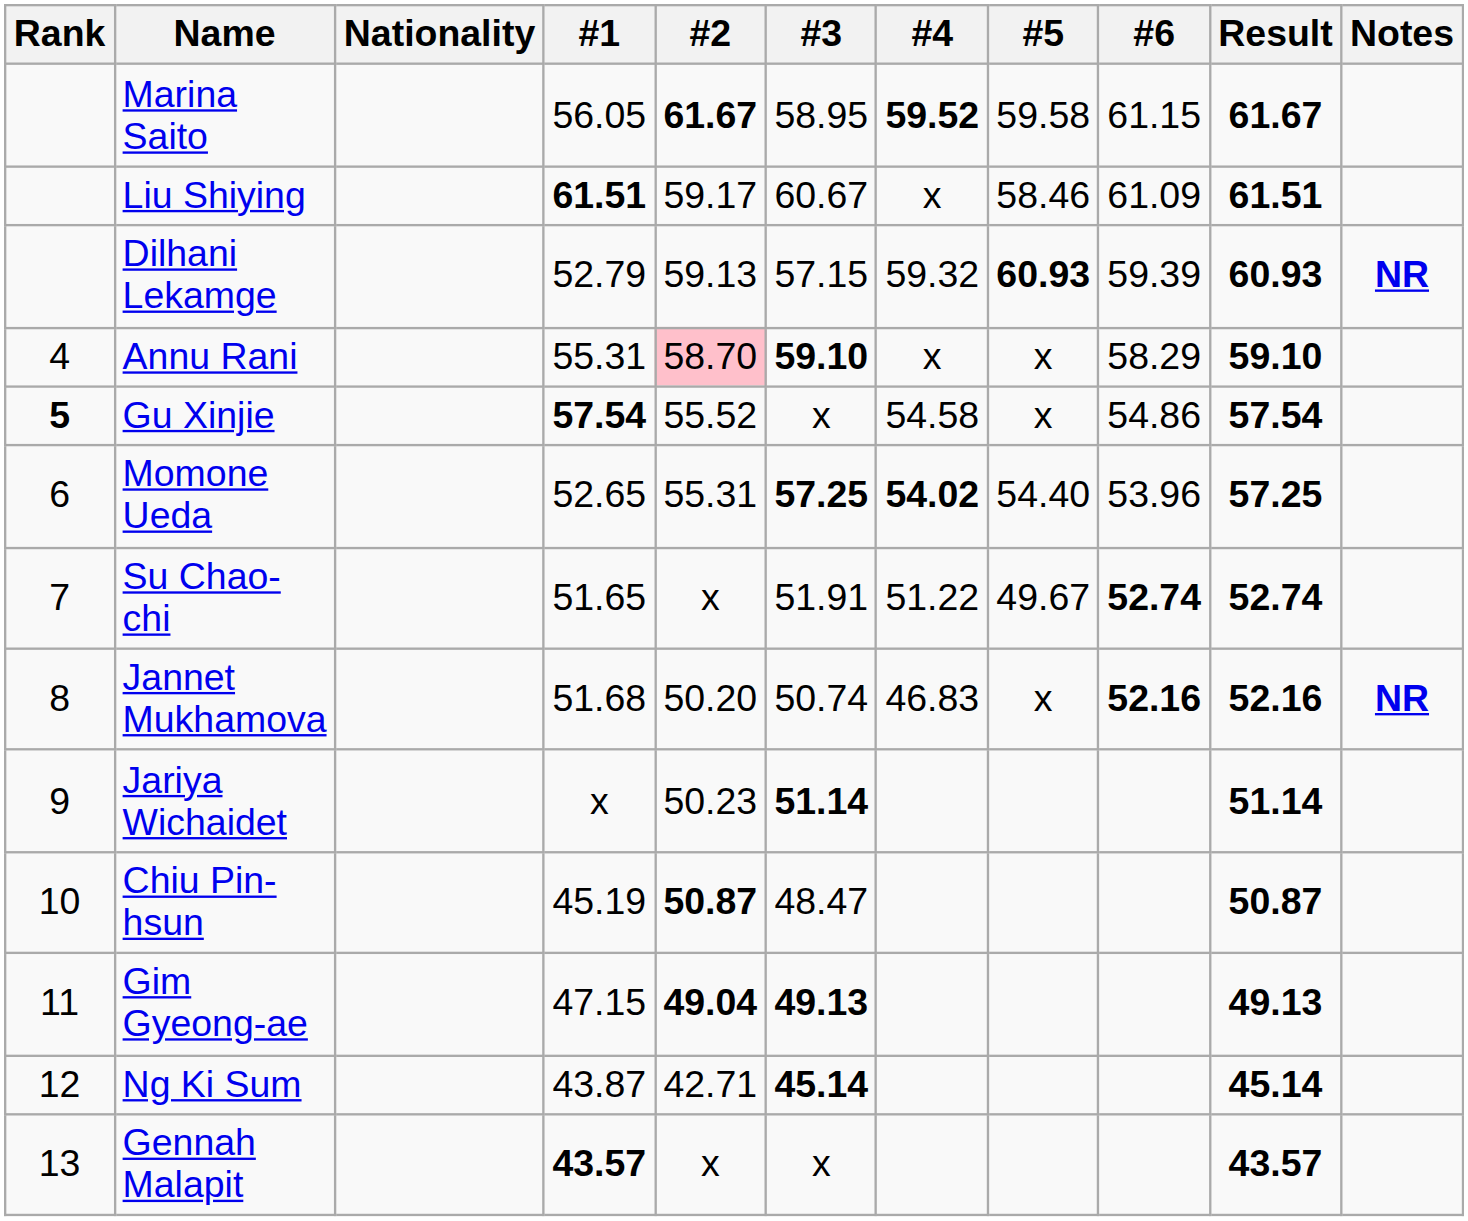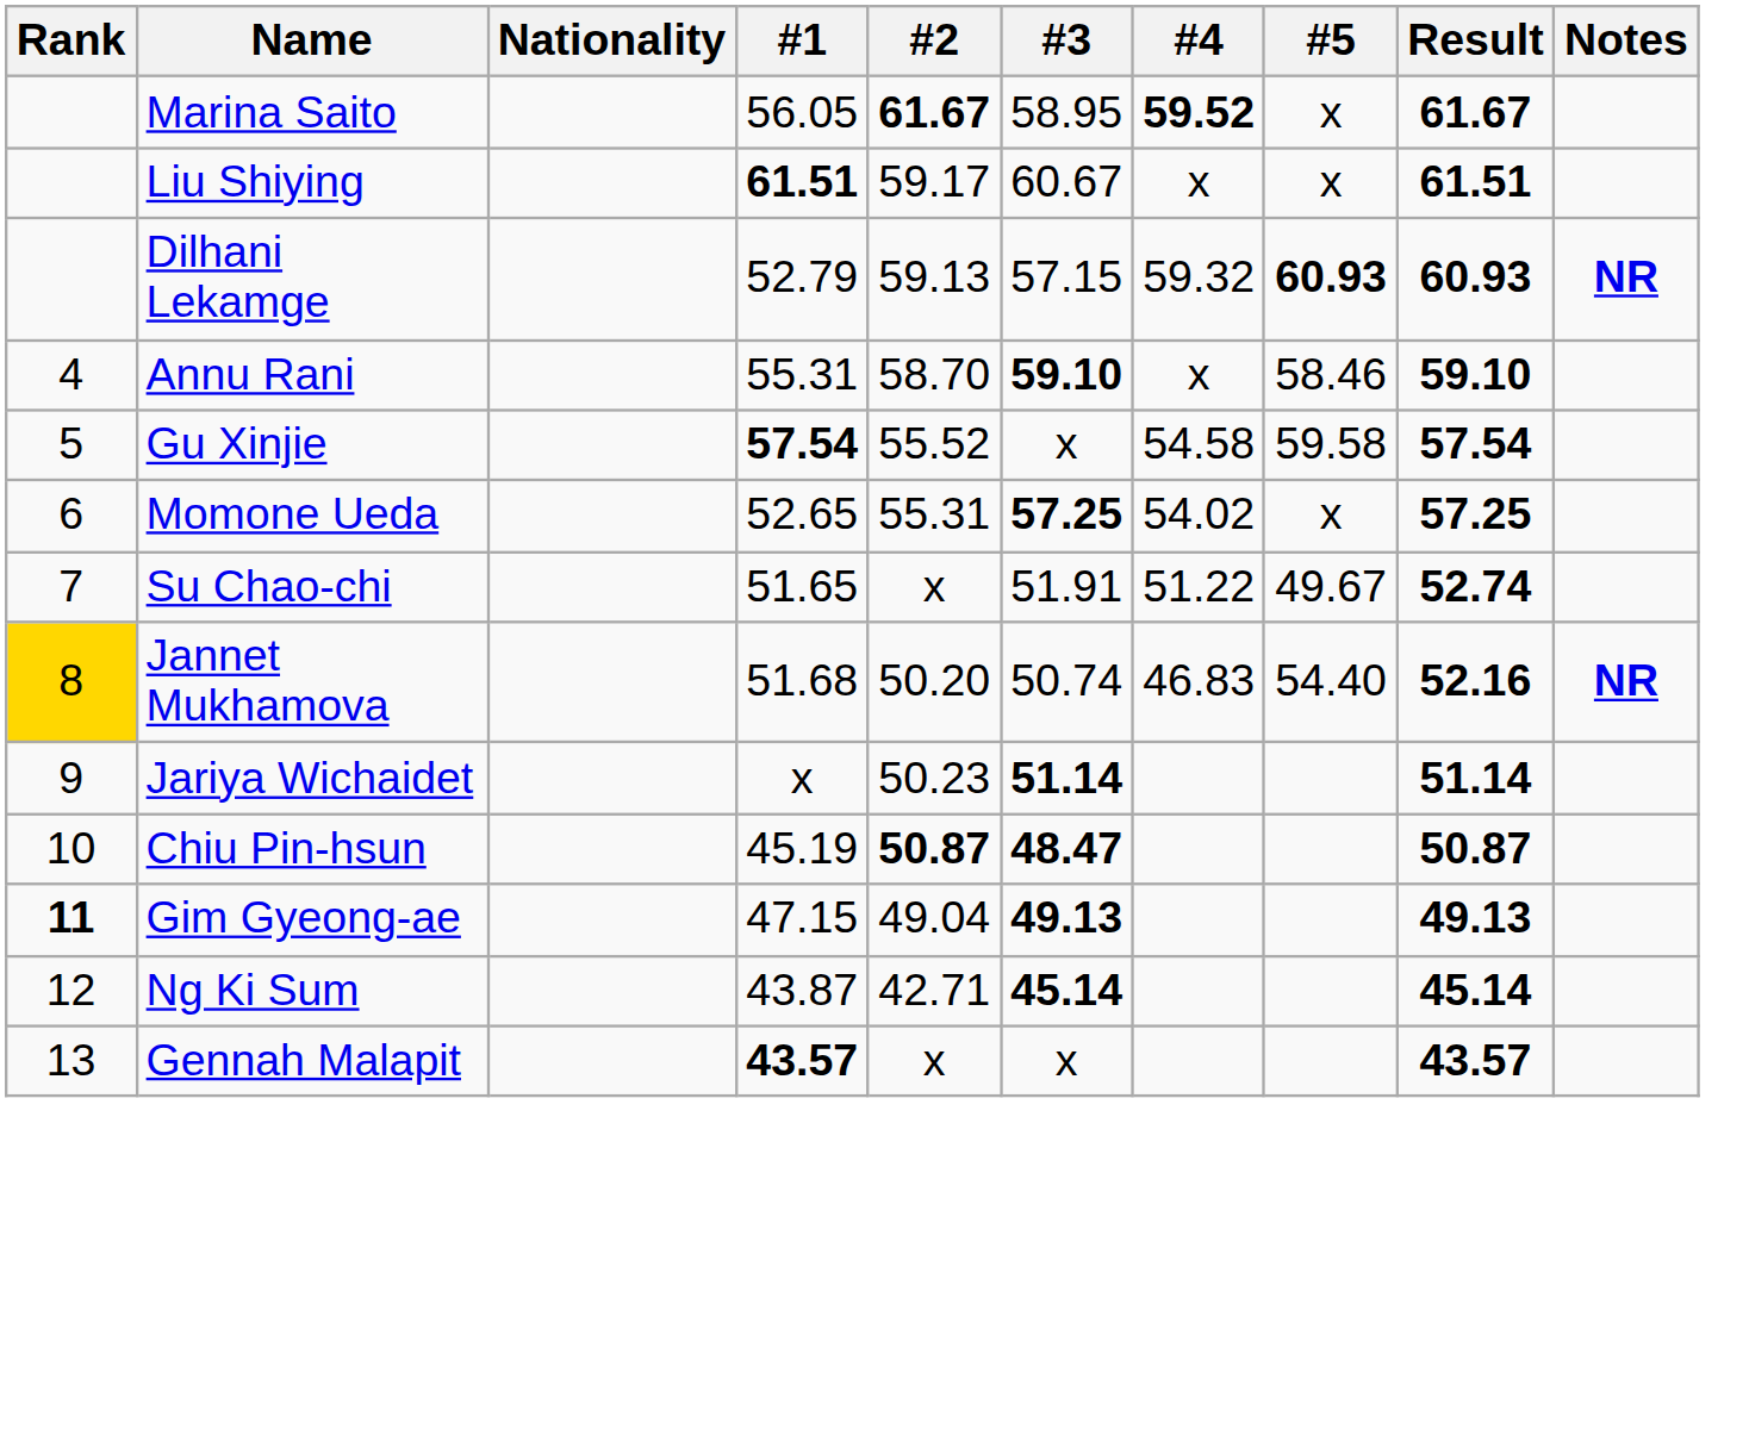- column: #6 | 61.15 | 61.09 | 59.39 | 58.29 | 54.86 | 53.96 | 52.74 | 52.16
Marina Saito | #5: 59.58 -> x
Liu Shiying | #5: 58.46 -> x
Annu Rani | #2: pink background -> no background
Annu Rani | #5: x -> 58.46
Gu Xinjie | Rank: bold -> normal
Gu Xinjie | #5: x -> 59.58
Momone Ueda | #4: bold -> normal
Momone Ueda | #5: 54.40 -> x
Jannet Mukhamova | Rank: no background -> gold background
Jannet Mukhamova | #5: x -> 54.40
Chiu Pin-hsun | #3: normal -> bold
Gim Gyeong-ae | Rank: normal -> bold
Gim Gyeong-ae | #2: bold -> normal
